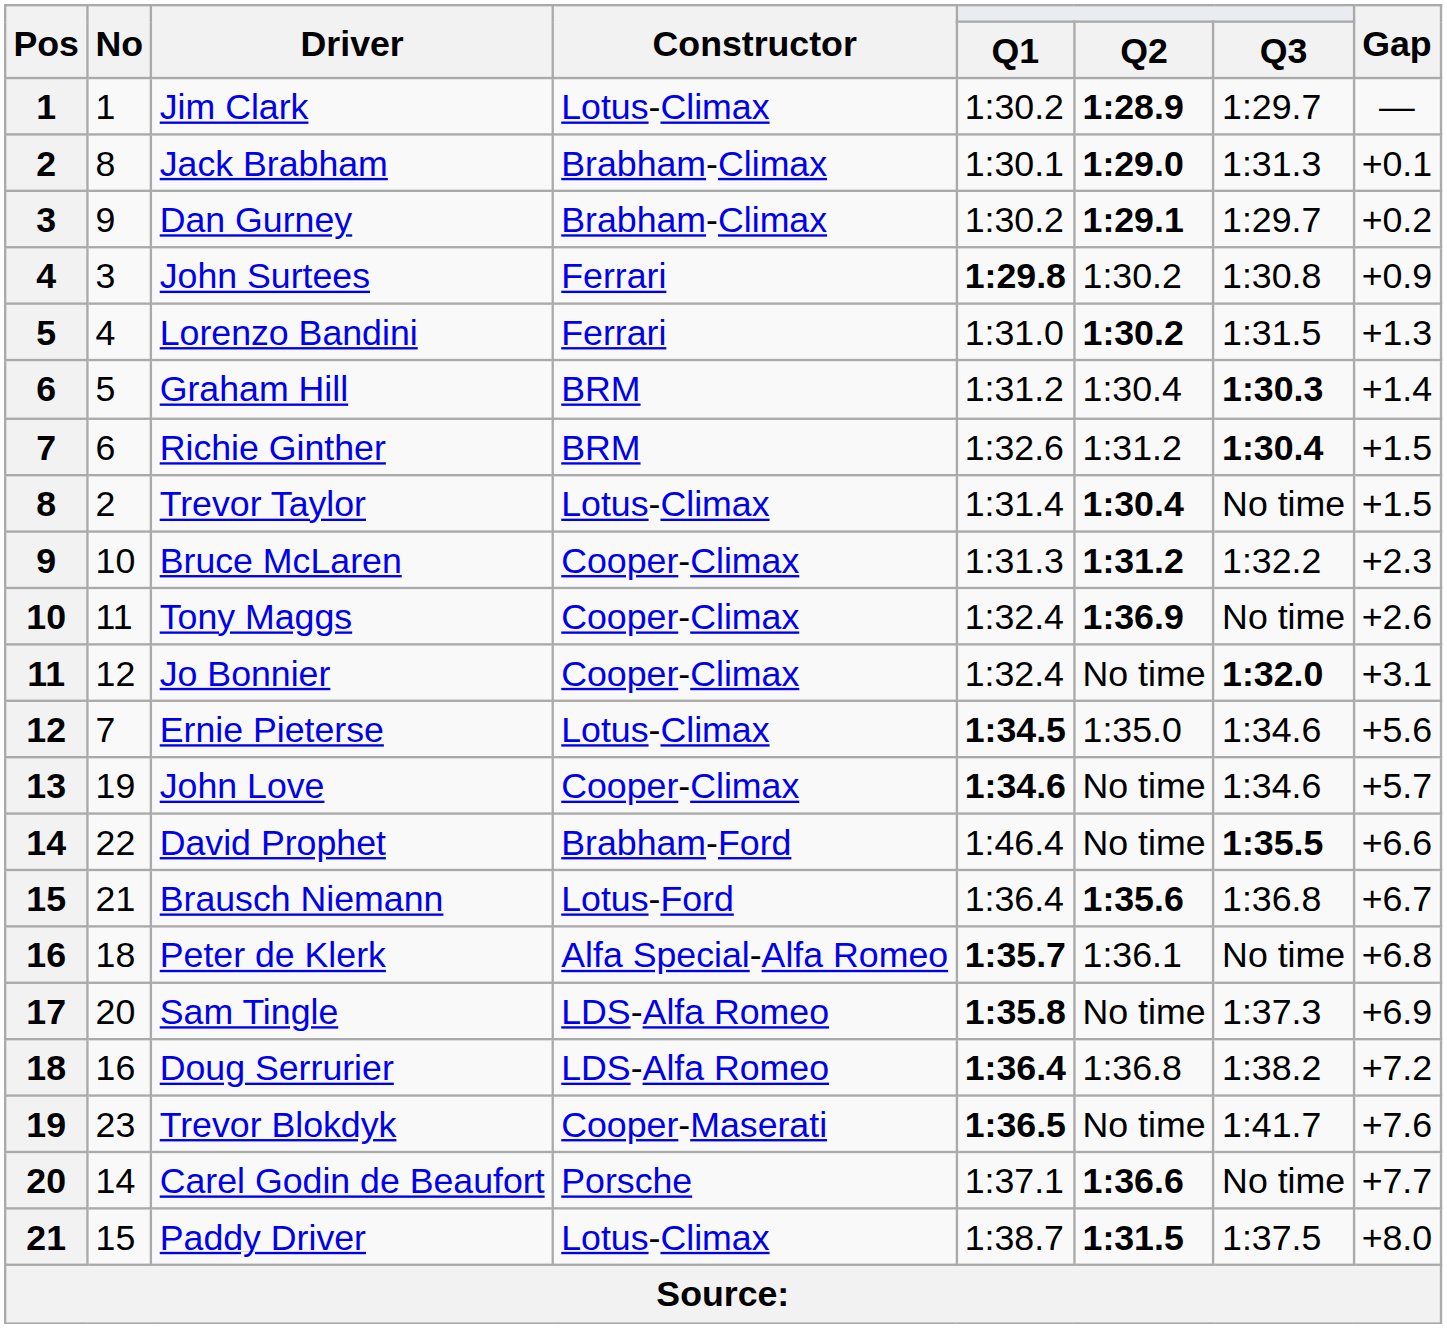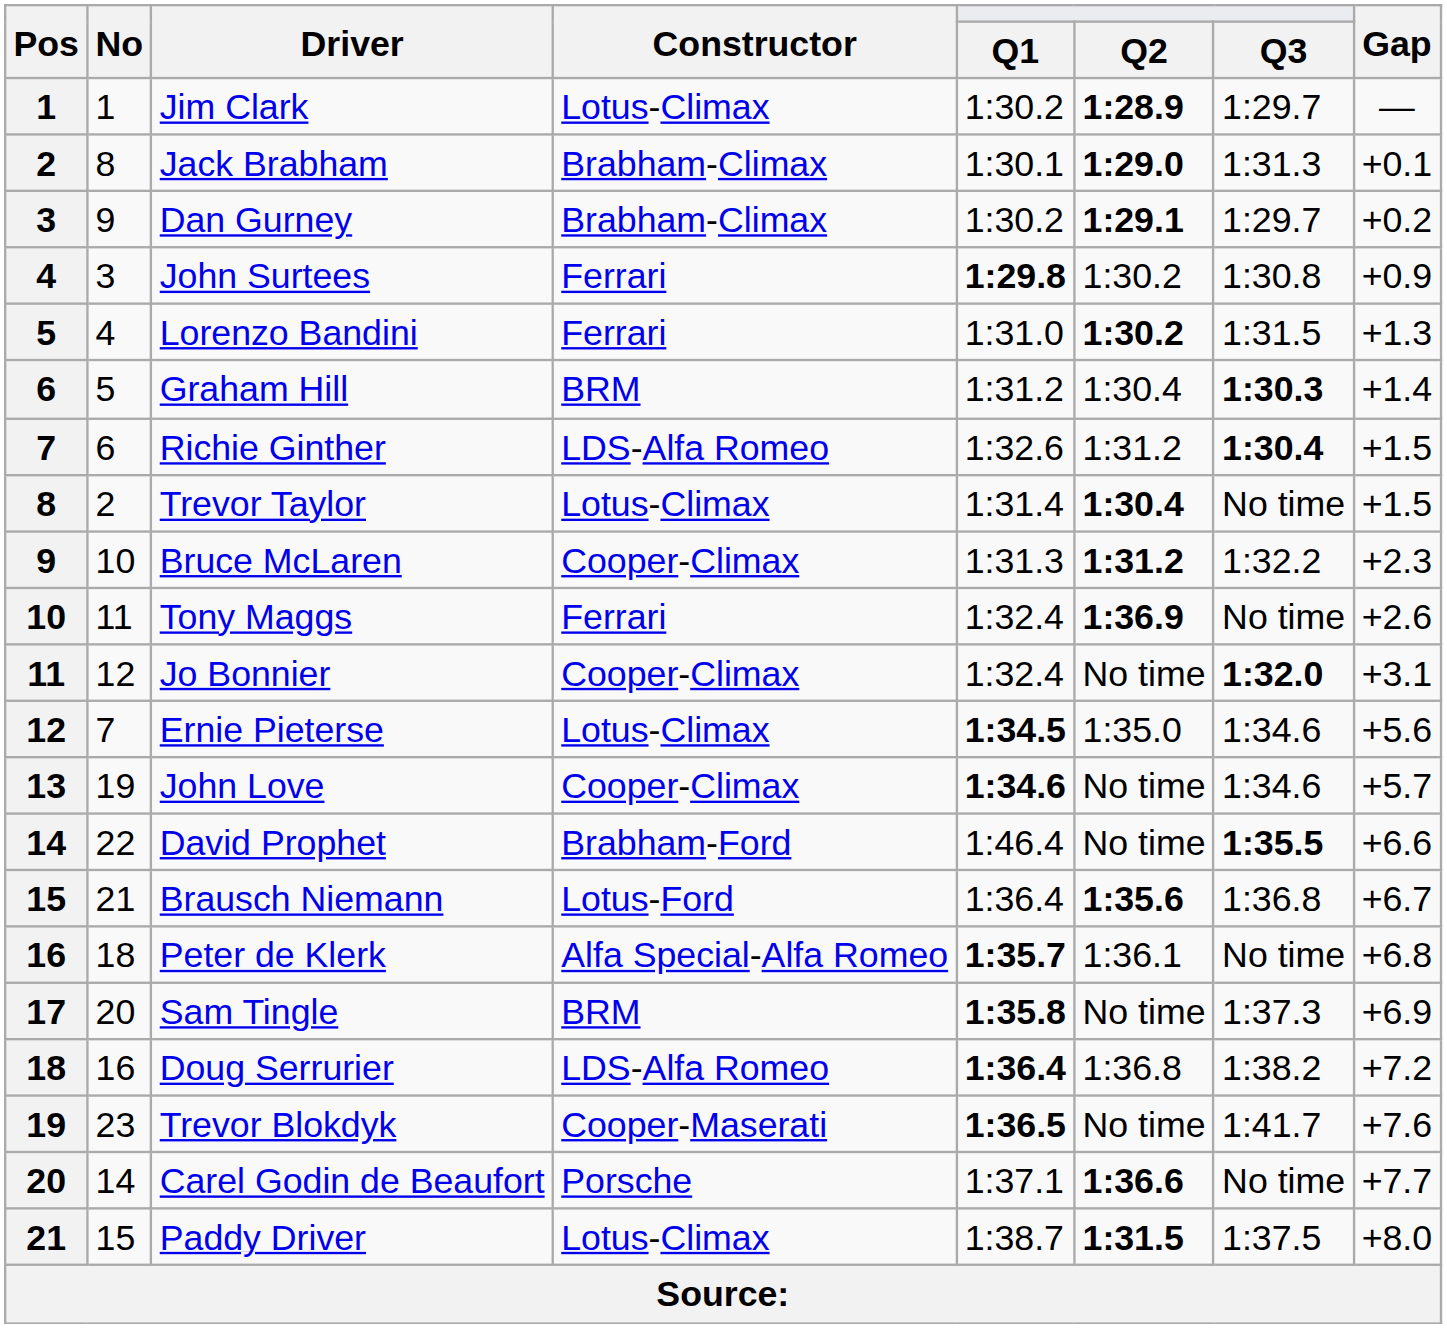Richie Ginther | Constructor: BRM -> LDS-Alfa Romeo
Tony Maggs | Constructor: Cooper-Climax -> Ferrari
Sam Tingle | Constructor: LDS-Alfa Romeo -> BRM
